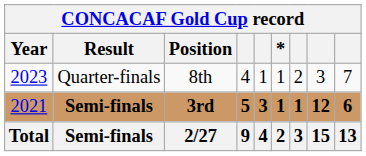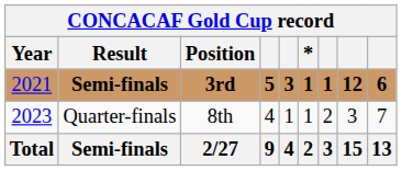rows swapped: Semi-finals / 3rd <-> Quarter-finals
